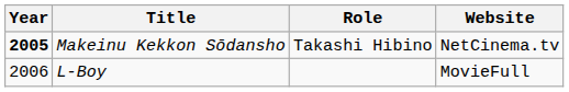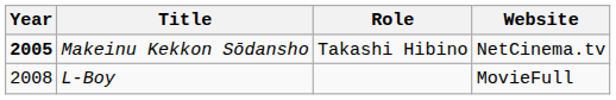L-Boy | Year: 2006 -> 2008
